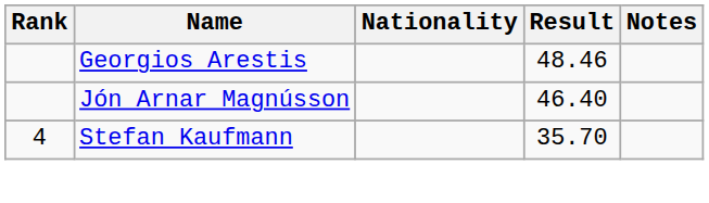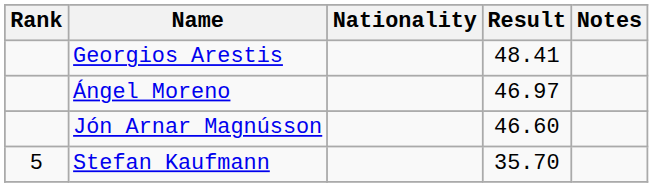Georgios Arestis | Result: 48.46 -> 48.41
+ row: Ángel Moreno | 46.97
Jón Arnar Magnússon | Result: 46.40 -> 46.60
Stefan Kaufmann | Rank: 4 -> 5
